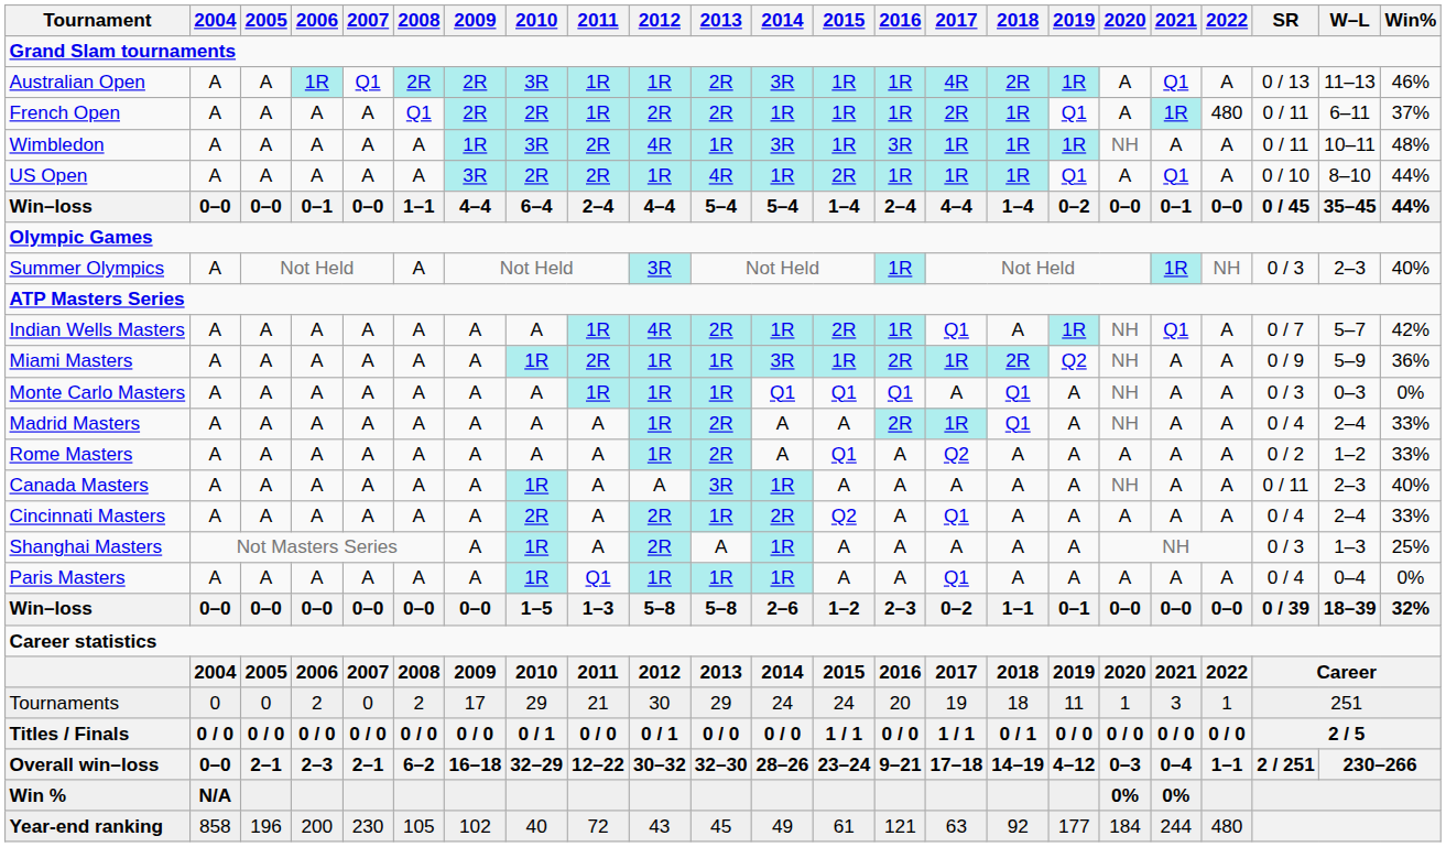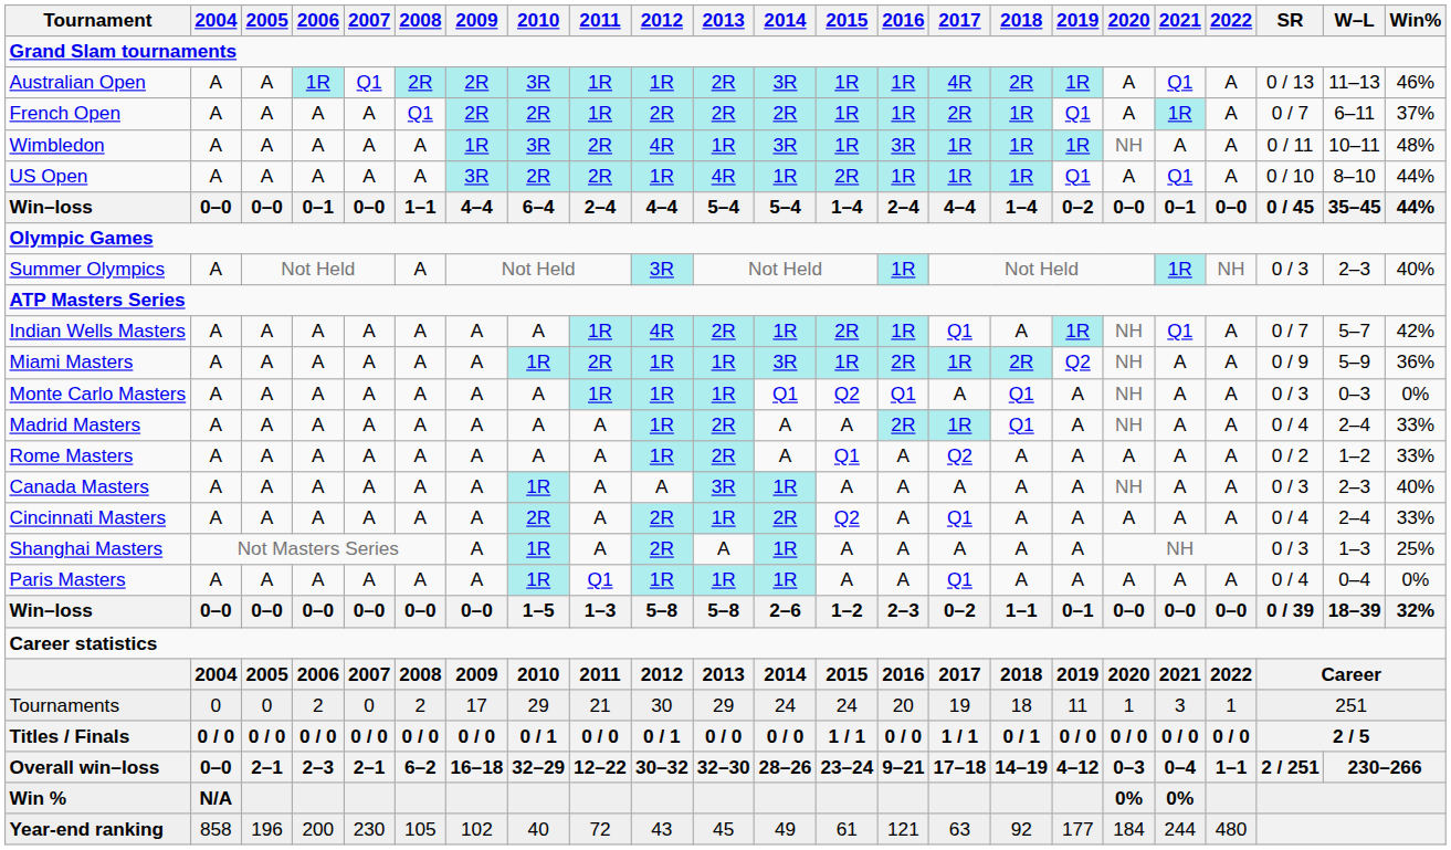French Open | 2014: 1R -> 2R
French Open | 2022: 480 -> A
French Open | SR: 0 / 11 -> 0 / 7
Monte Carlo Masters | 2015: Q1 -> Q2
Canada Masters | SR: 0 / 11 -> 0 / 3
